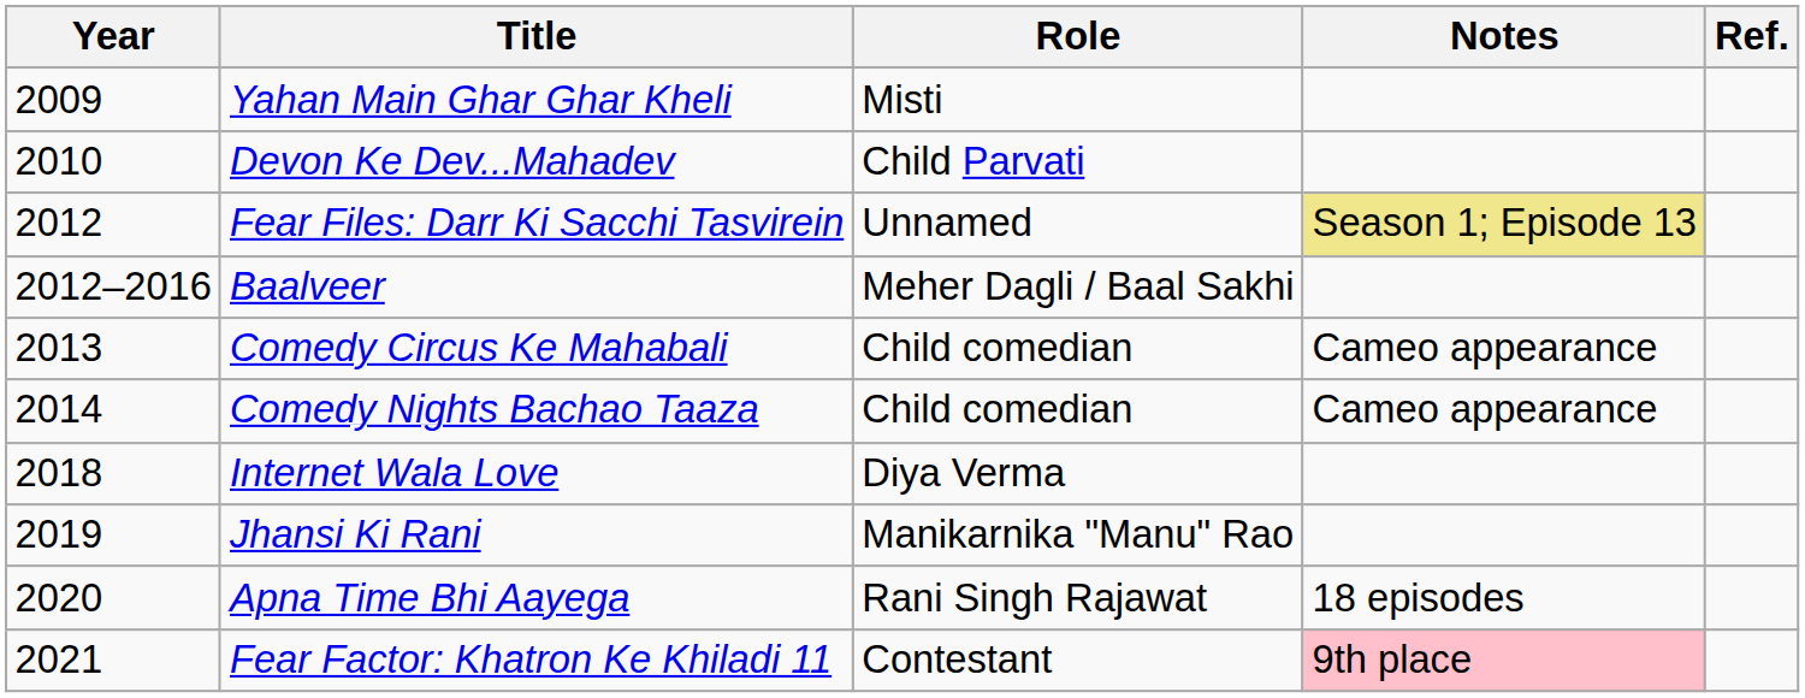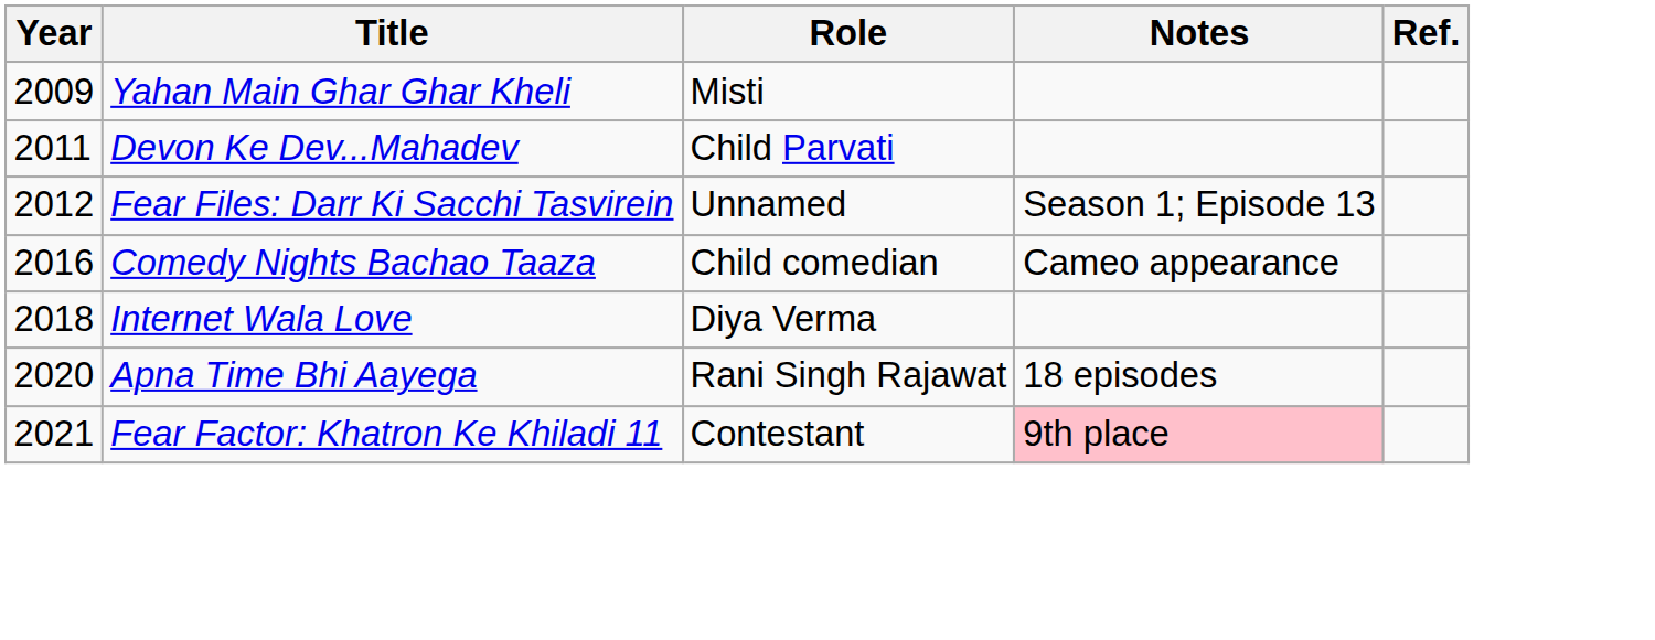Devon Ke Dev...Mahadev | Year: 2010 -> 2011
Fear Files: Darr Ki Sacchi Tasvirein | Notes: khaki background -> no background
- row: 2012–2016 | Baalveer | Meher Dagli / Baal Sakhi
- row: 2013 | Comedy Circus Ke Mahabali | Child comedian | Cameo appearance
Comedy Nights Bachao Taaza | Year: 2014 -> 2016
- row: 2019 | Jhansi Ki Rani | Manikarnika "Manu" Rao
